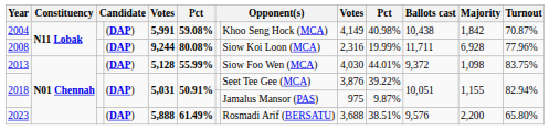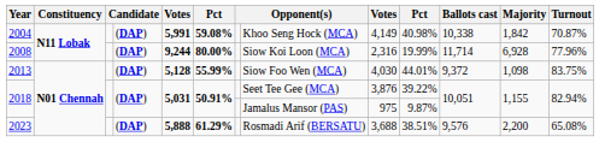2004 | Ballots cast: 10,438 -> 10,338
2008 | column 6: 80.08% -> 80.00%
2008 | Ballots cast: 11,711 -> 11,714
2023 | column 6: 61.49% -> 61.29%
2023 | Turnout: 65.80% -> 65.08%
